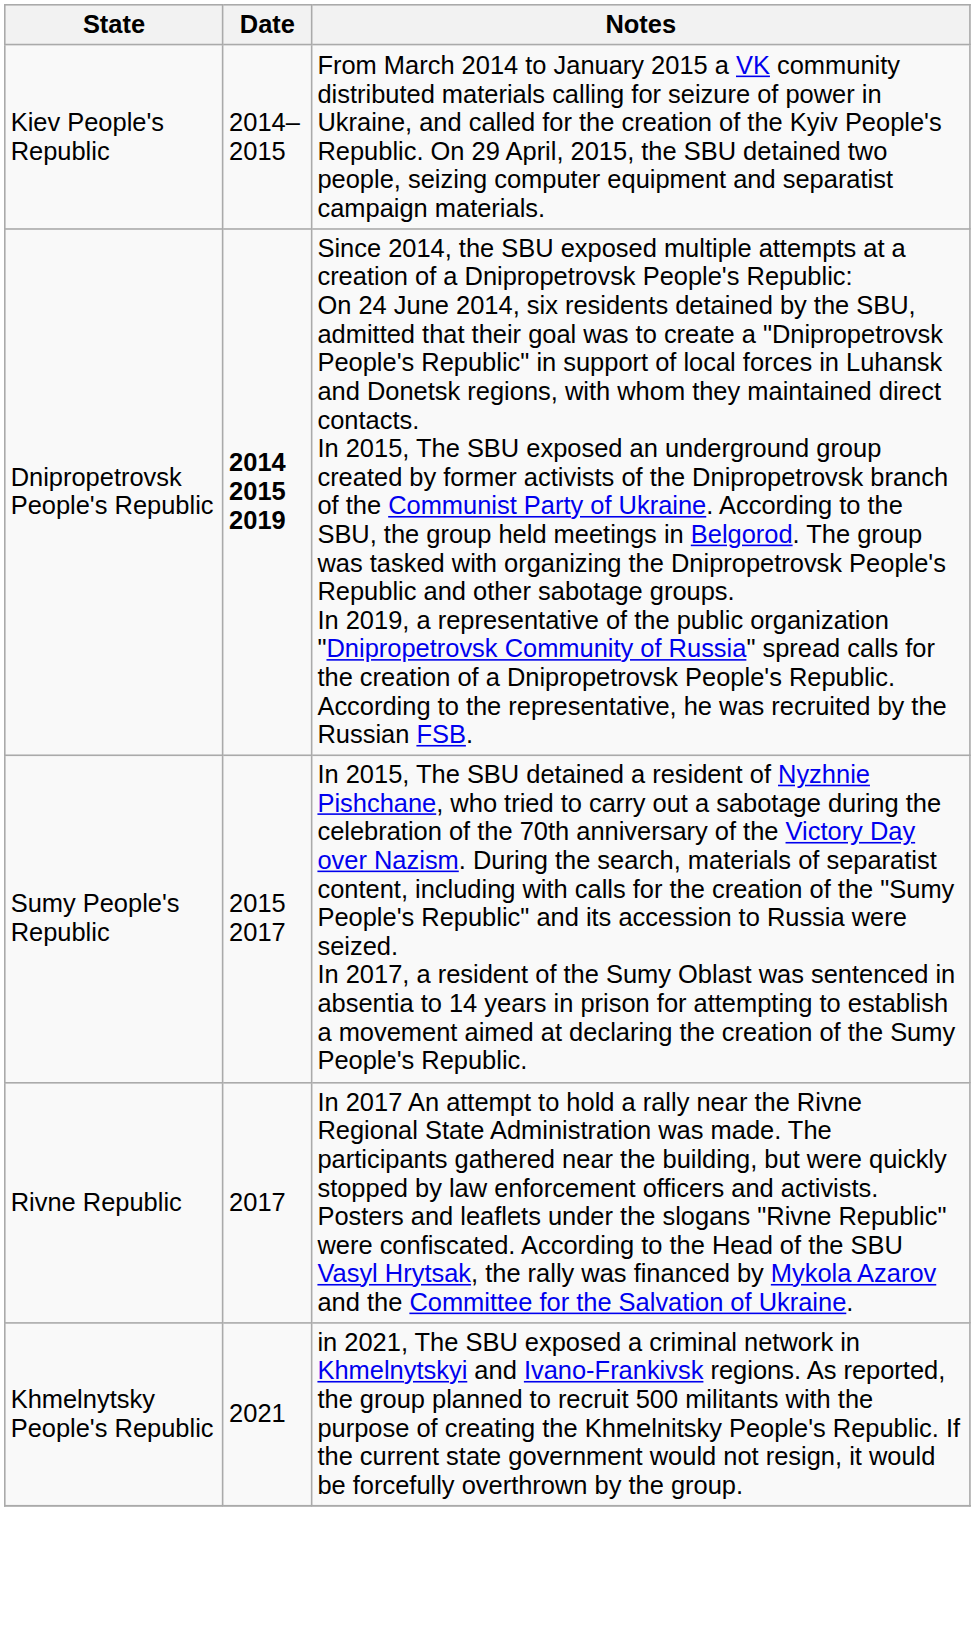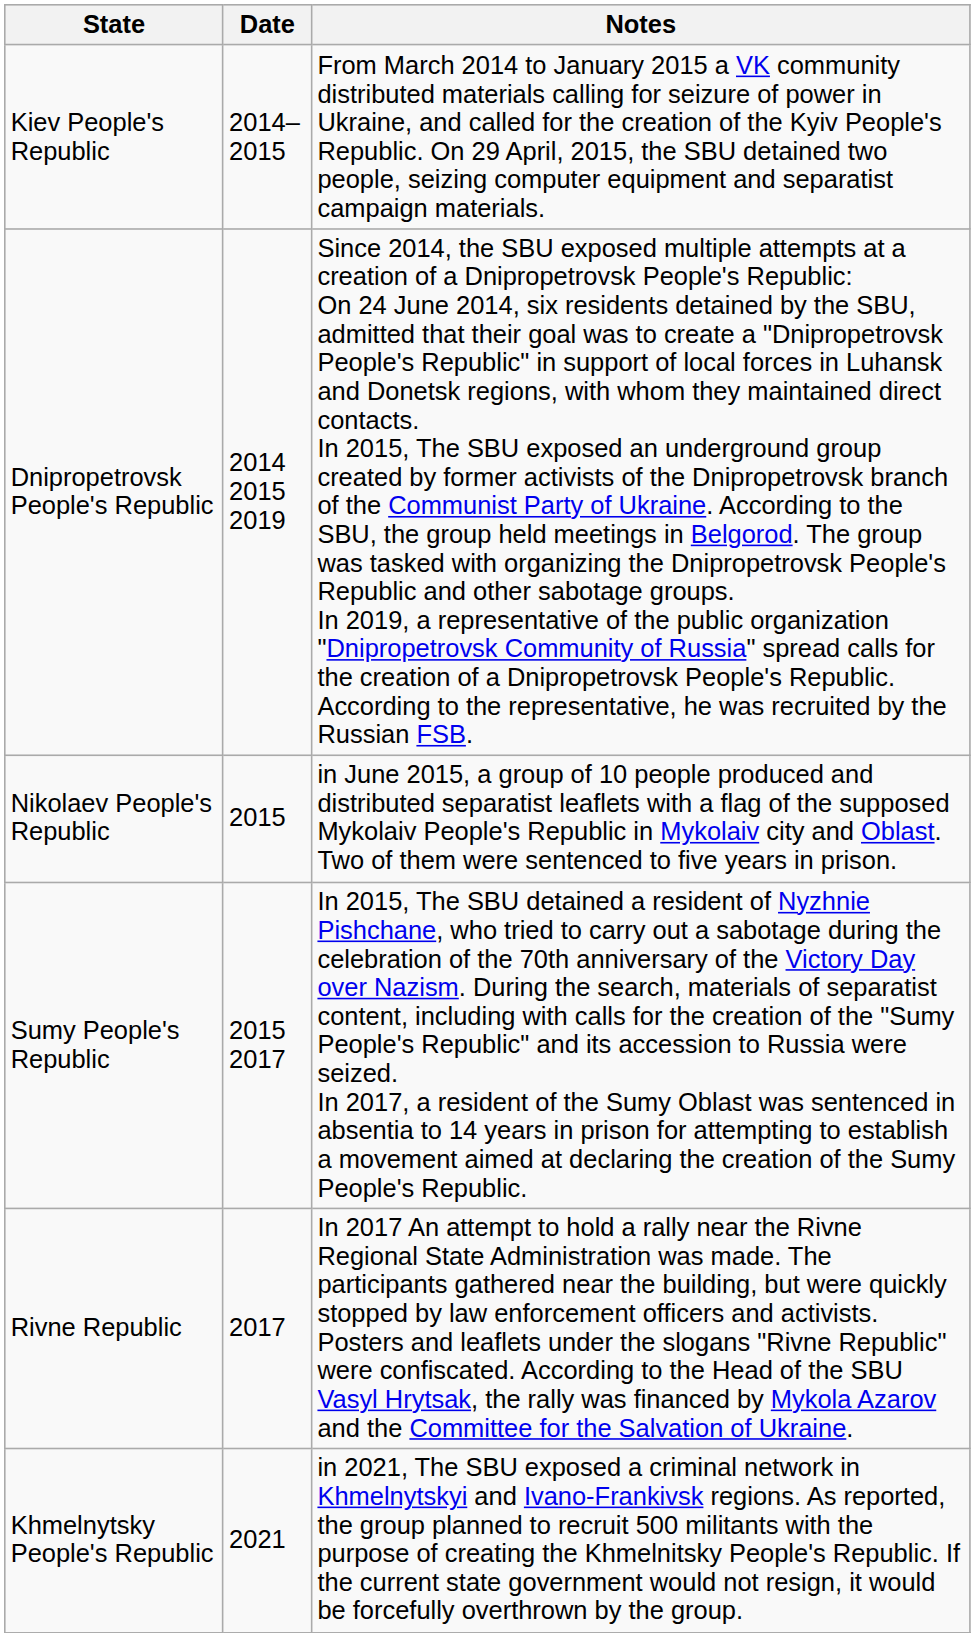Dnipropetrovsk People's Republic | Date: bold -> normal
+ row: Nikolaev People's Republic | 2015 | in June 2015, a group of 10 people produced and distributed separatist leaflets with a flag of the supposed Mykolaiv People's Republic in Mykolaiv city and Oblast. Two of them were sentenced to five years in prison.
